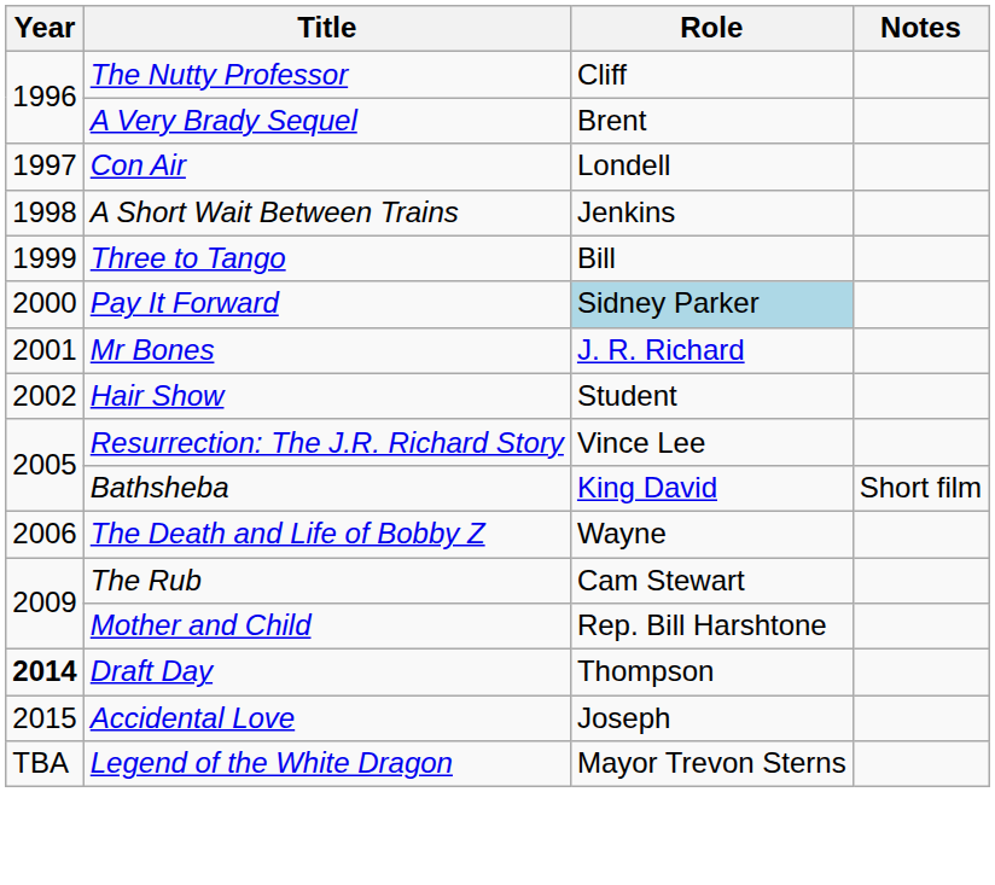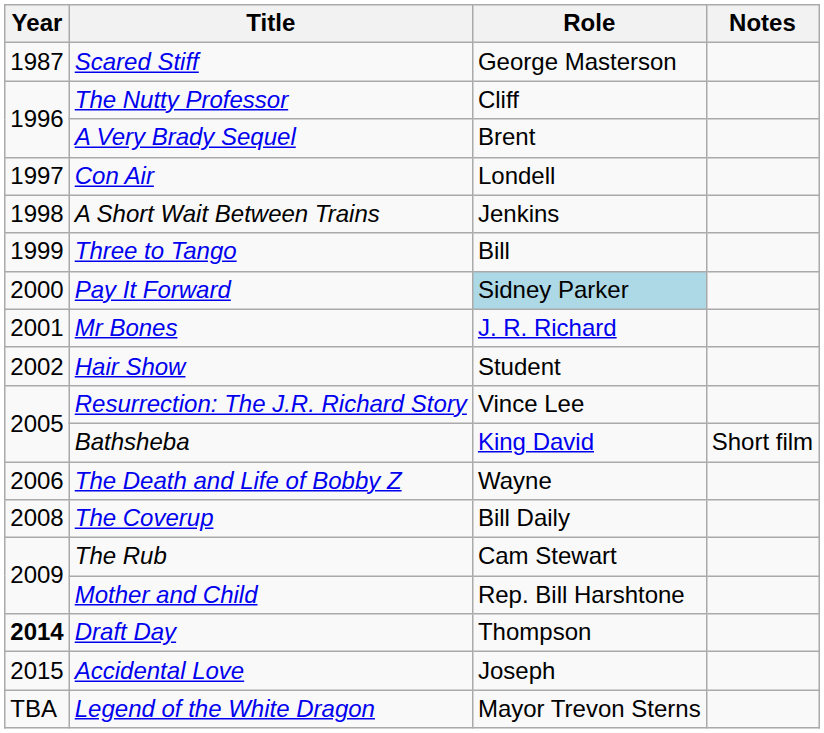+ row: 1987 | Scared Stiff | George Masterson
+ row: 2008 | The Coverup | Bill Daily
